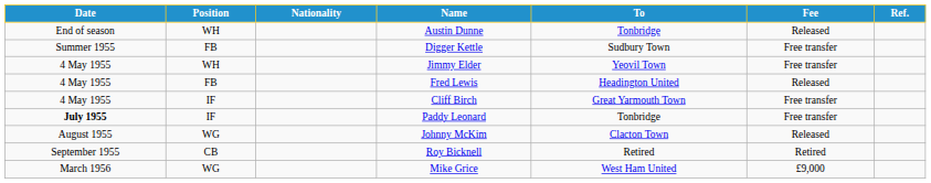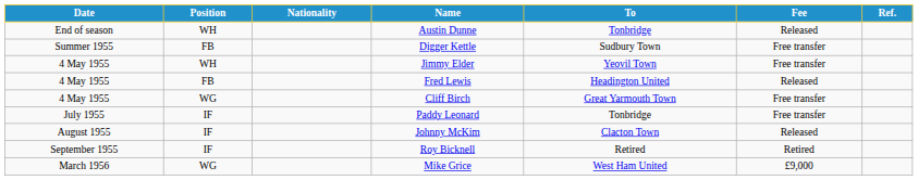Cliff Birch | Position: IF -> WG
Paddy Leonard | Date: bold -> normal
Johnny McKim | Position: WG -> IF
Roy Bicknell | Position: CB -> IF
